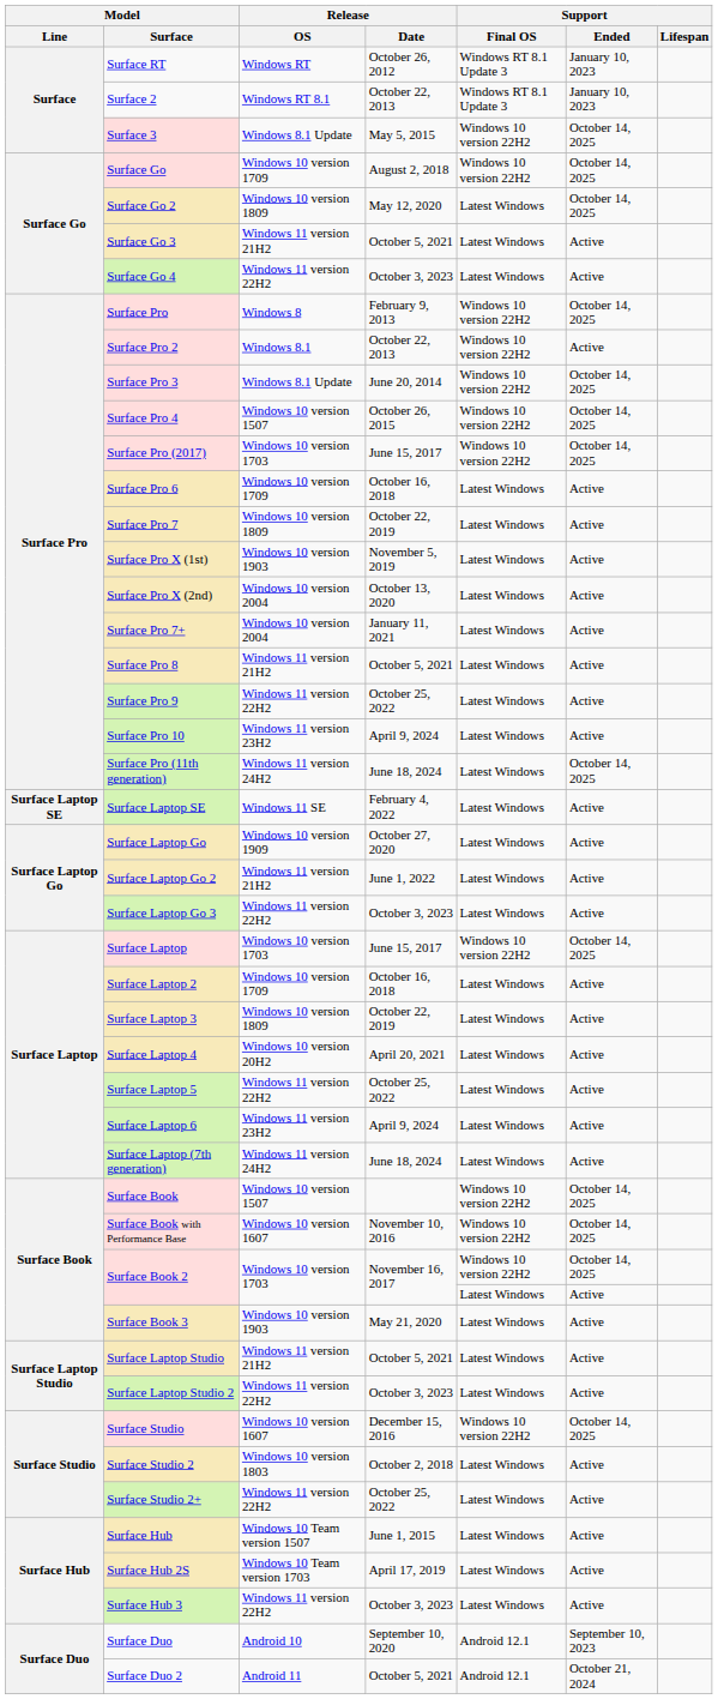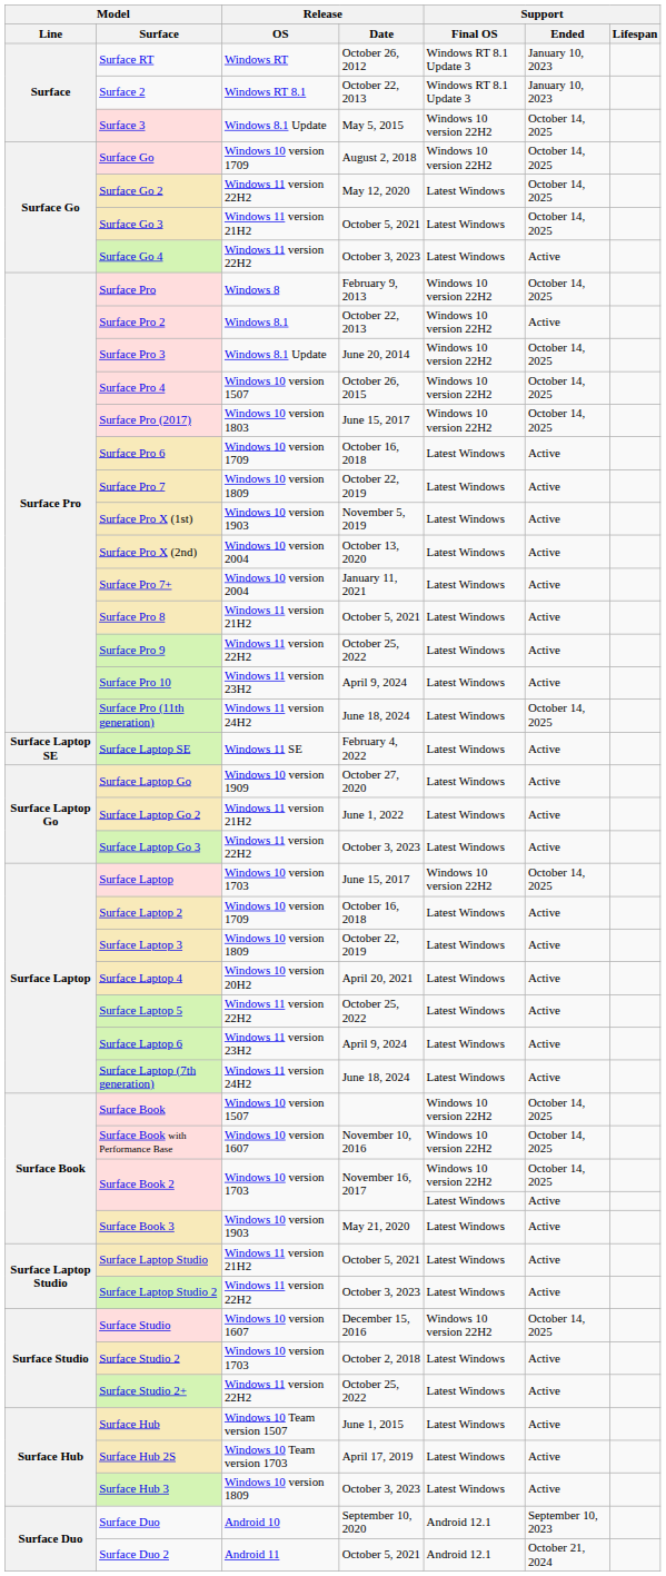Surface Go 2 | Release / OS: Windows 10 version 1809 -> Windows 11 version 22H2
Surface Go 3 | Support / Ended: Active -> October 14, 2025
Surface Pro (2017) | Release / OS: Windows 10 version 1703 -> Windows 10 version 1803
Surface Studio 2 | Release / OS: Windows 10 version 1803 -> Windows 10 version 1703
Surface Hub 3 | Release / OS: Windows 11 version 22H2 -> Windows 10 version 1809
